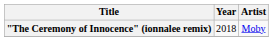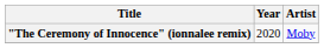"The Ceremony of Innocence" (ionnalee remix) | Year: 2018 -> 2020
